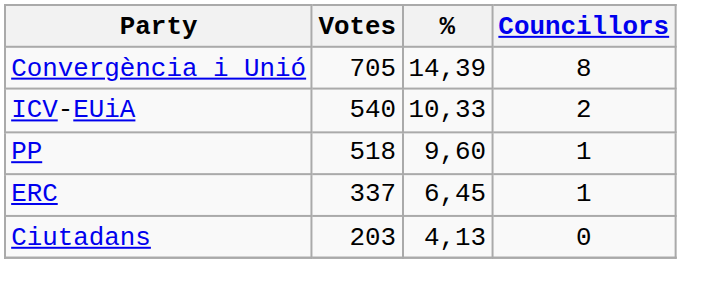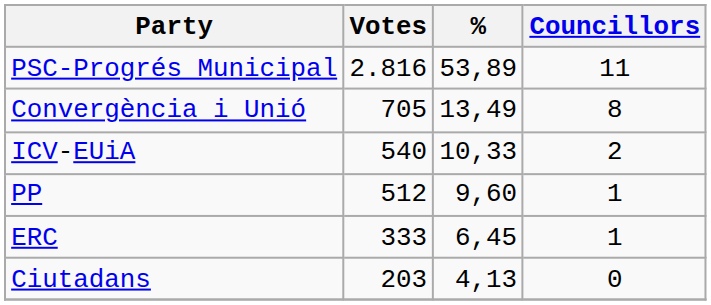+ row: PSC-Progrés Municipal | 2.816 | 53,89 | 11
Convergència i Unió | %: 14,39 -> 13,49
PP | Votes: 518 -> 512
ERC | Votes: 337 -> 333
